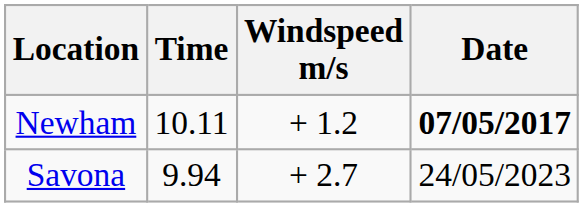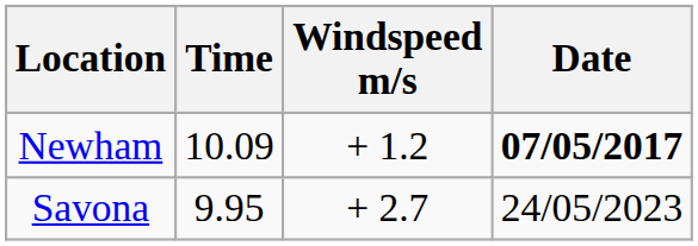Newham | Time: 10.11 -> 10.09
Savona | Time: 9.94 -> 9.95
